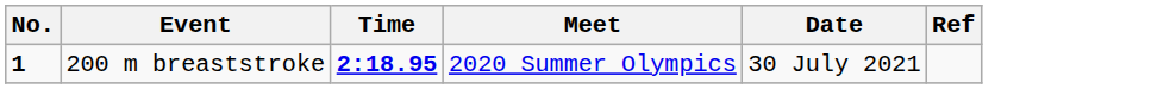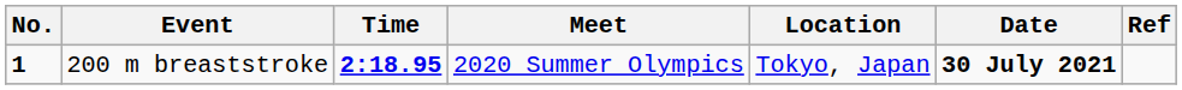+ column: Location | Tokyo, Japan
200 m breaststroke | Date: normal -> bold
